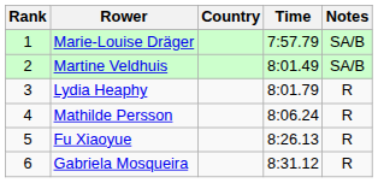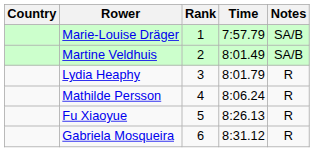columns swapped: Rank <-> Country
